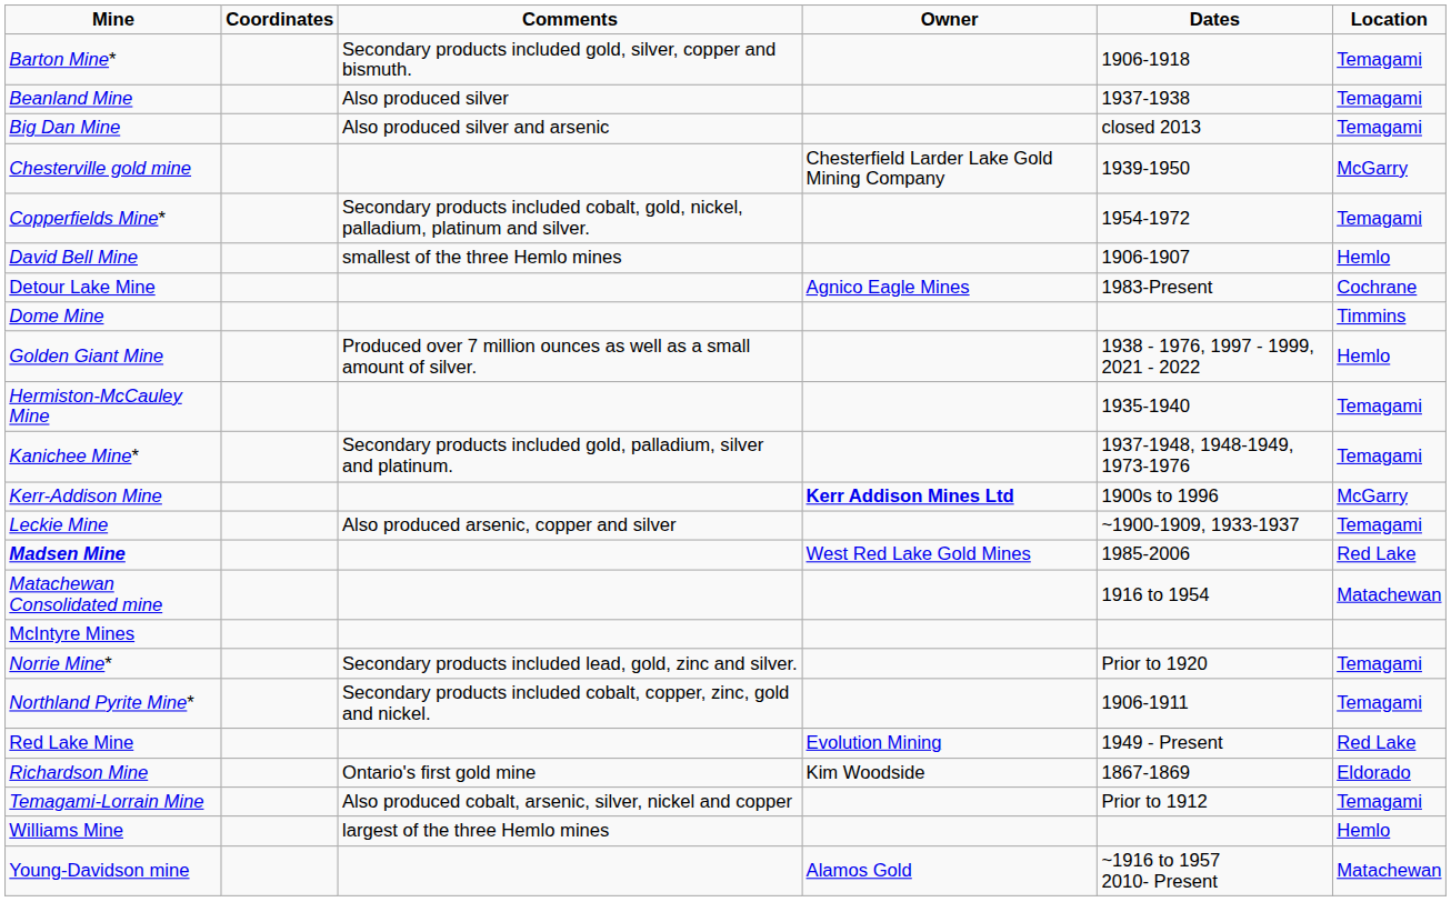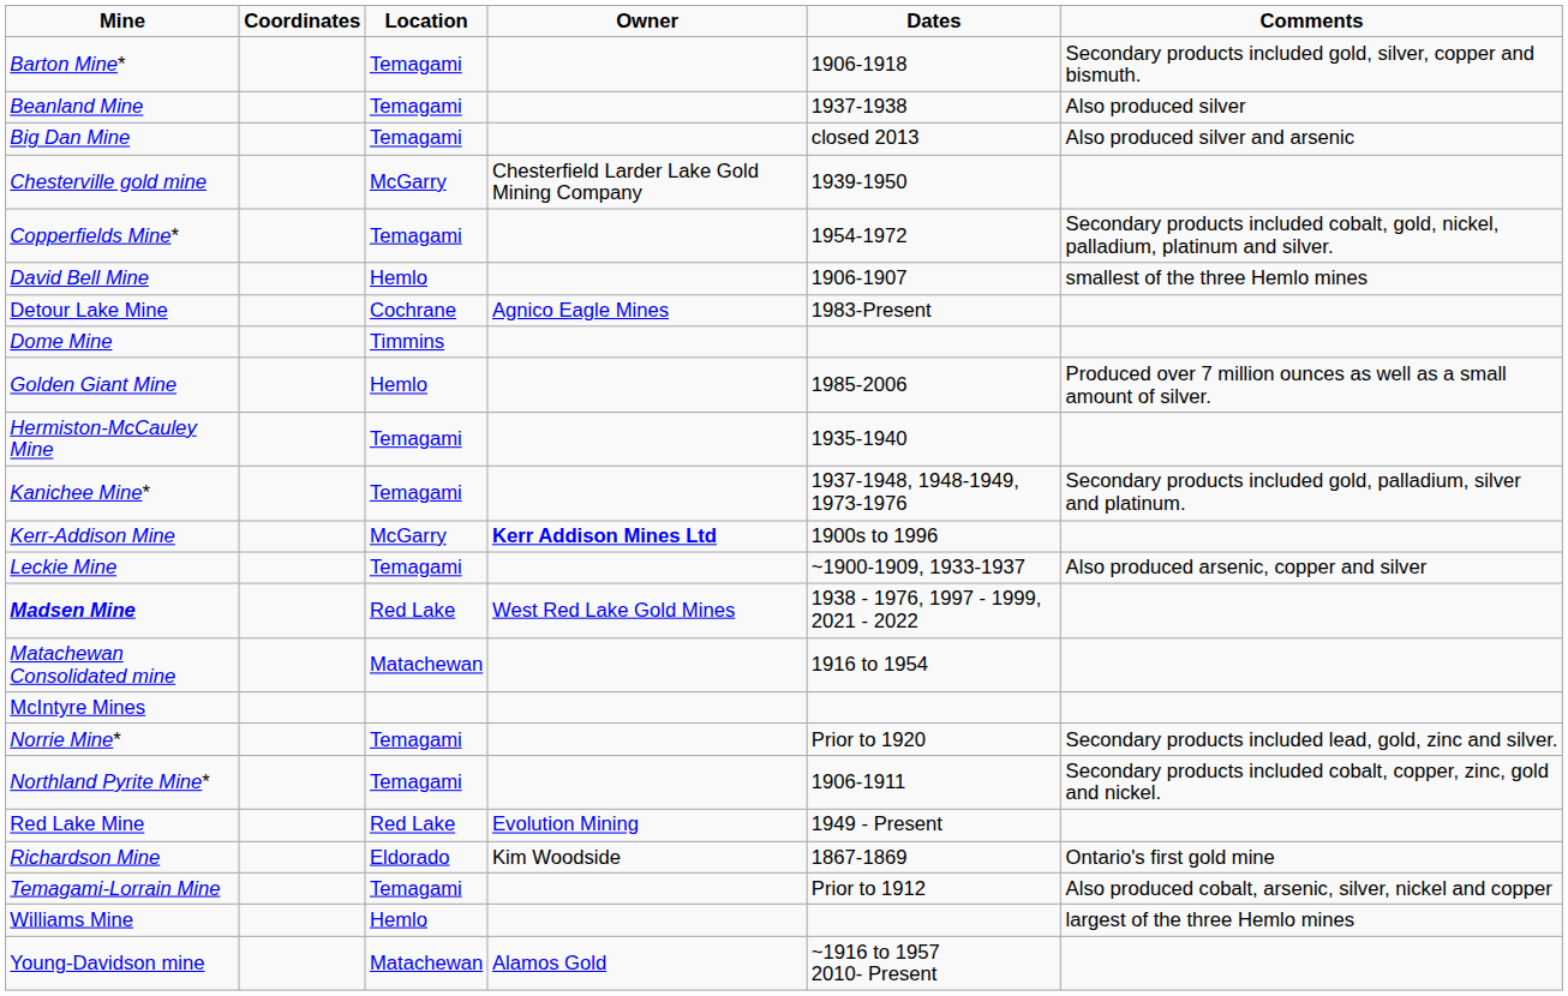columns swapped: Location <-> Comments
Golden Giant Mine | Dates: 1938 - 1976, 1997 - 1999, 2021 - 2022 -> 1985-2006
Madsen Mine | Dates: 1985-2006 -> 1938 - 1976, 1997 - 1999, 2021 - 2022
